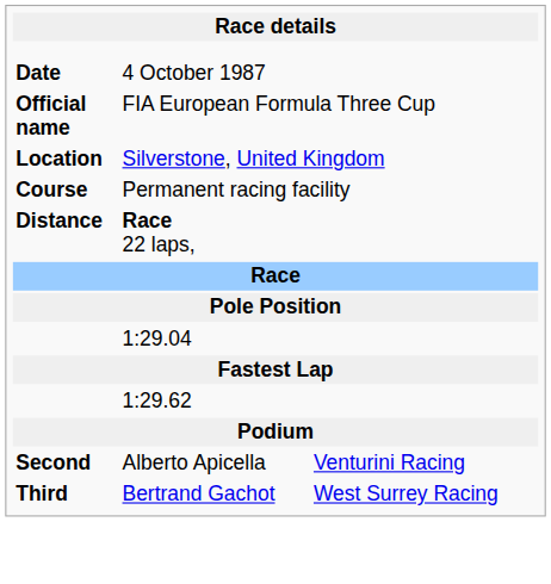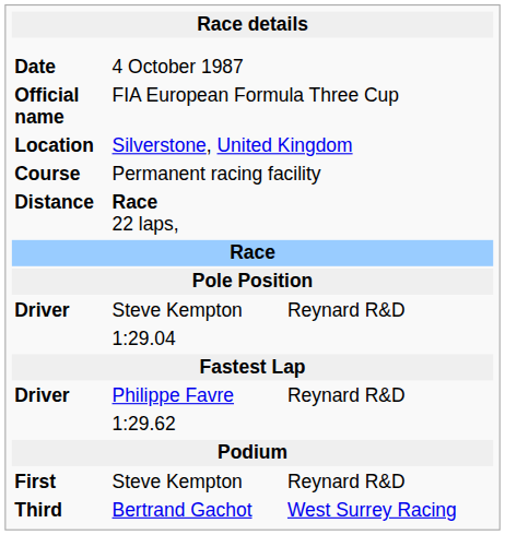+ row: Driver | Steve Kempton | Reynard R&D
+ row: Driver | Philippe Favre | Reynard R&D
+ row: First | Steve Kempton | Reynard R&D
- row: Second | Alberto Apicella | Venturini Racing
